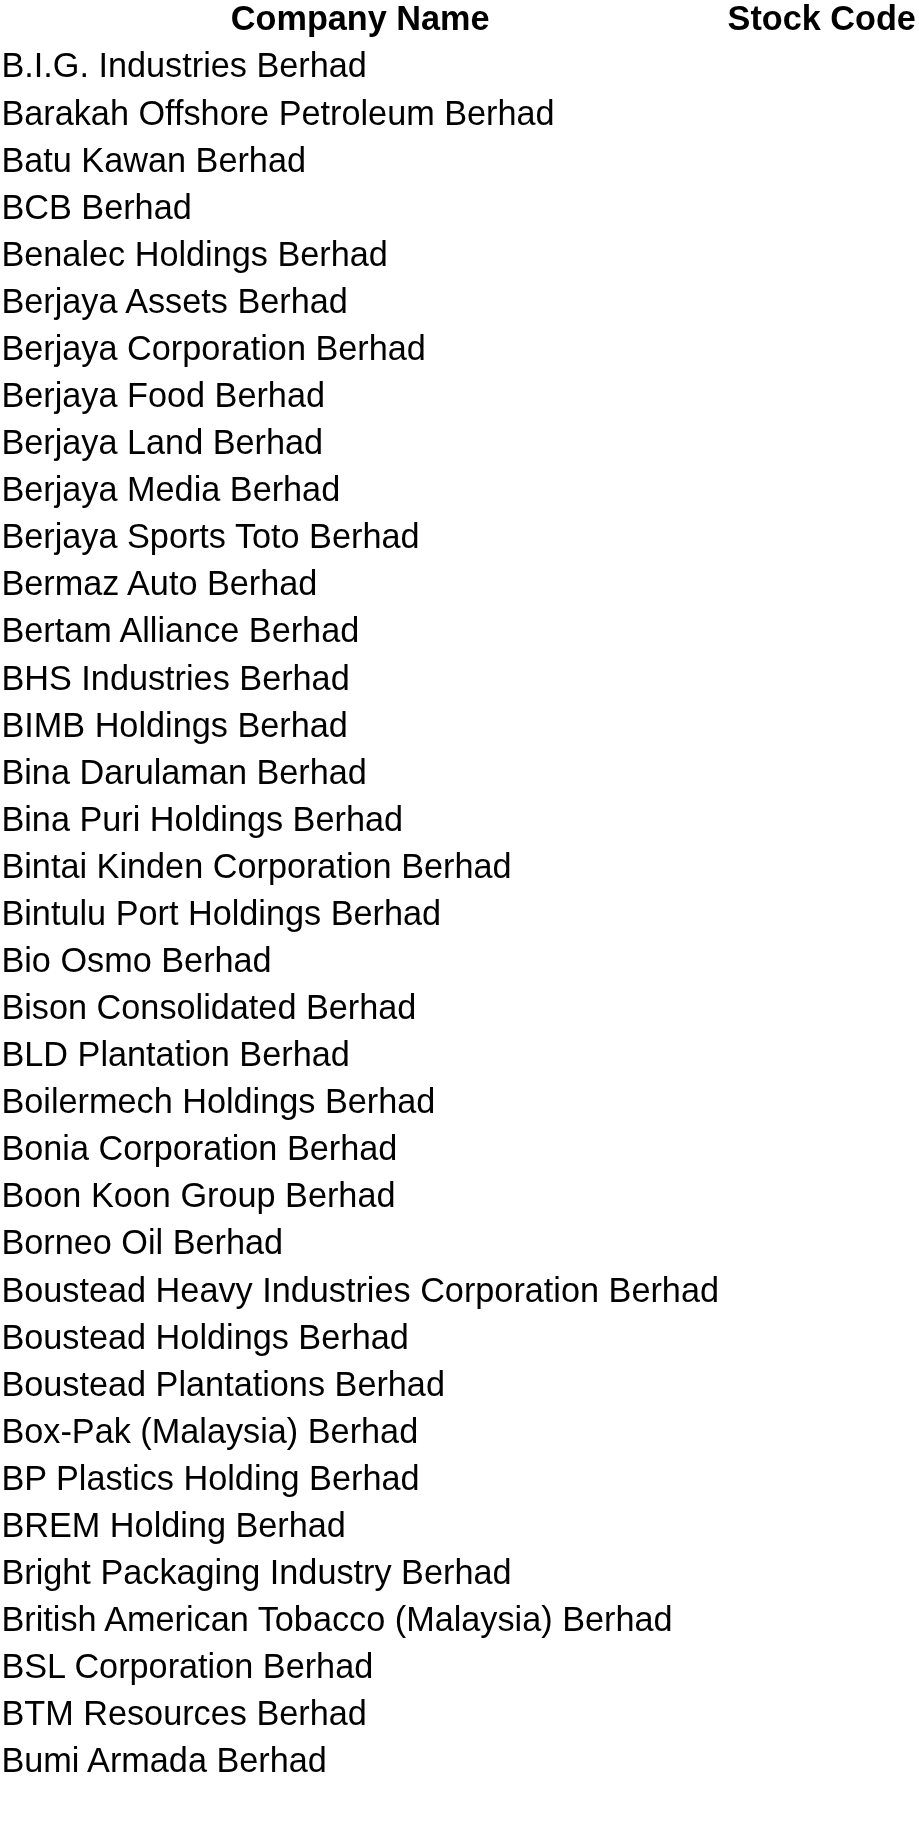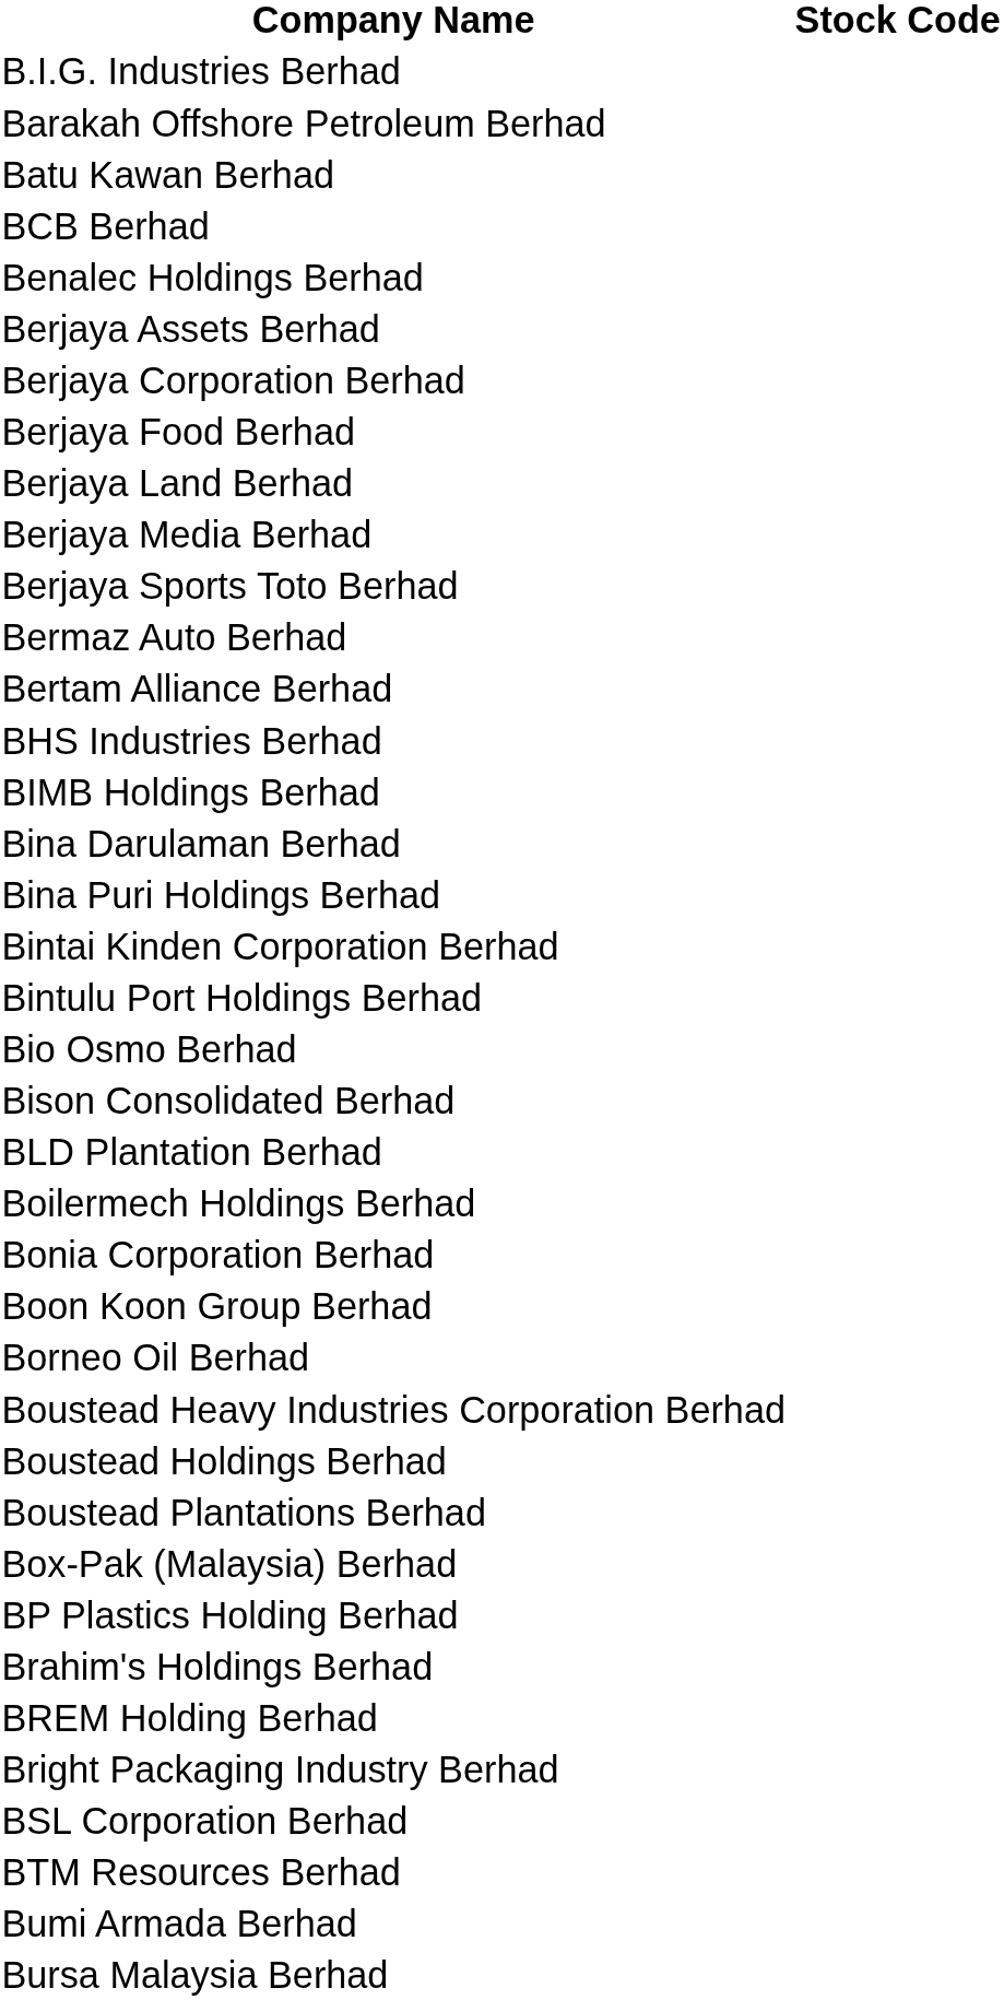+ row: Brahim's Holdings Berhad
- row: British American Tobacco (Malaysia) Berhad
+ row: Bursa Malaysia Berhad
